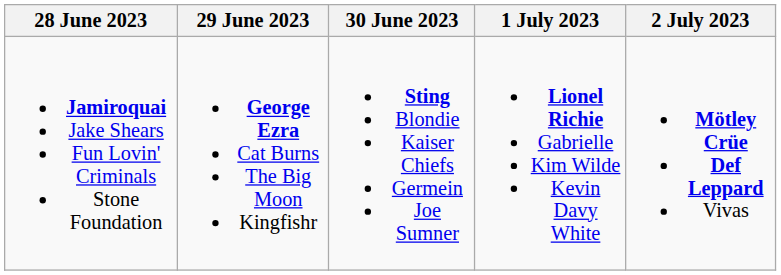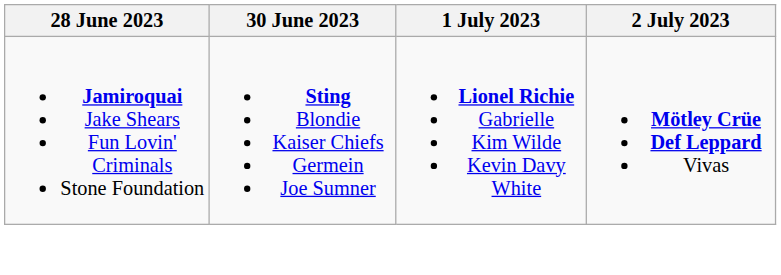- column: 29 June 2023 | George Ezra Cat Burns The Big Moon Kingfishr
